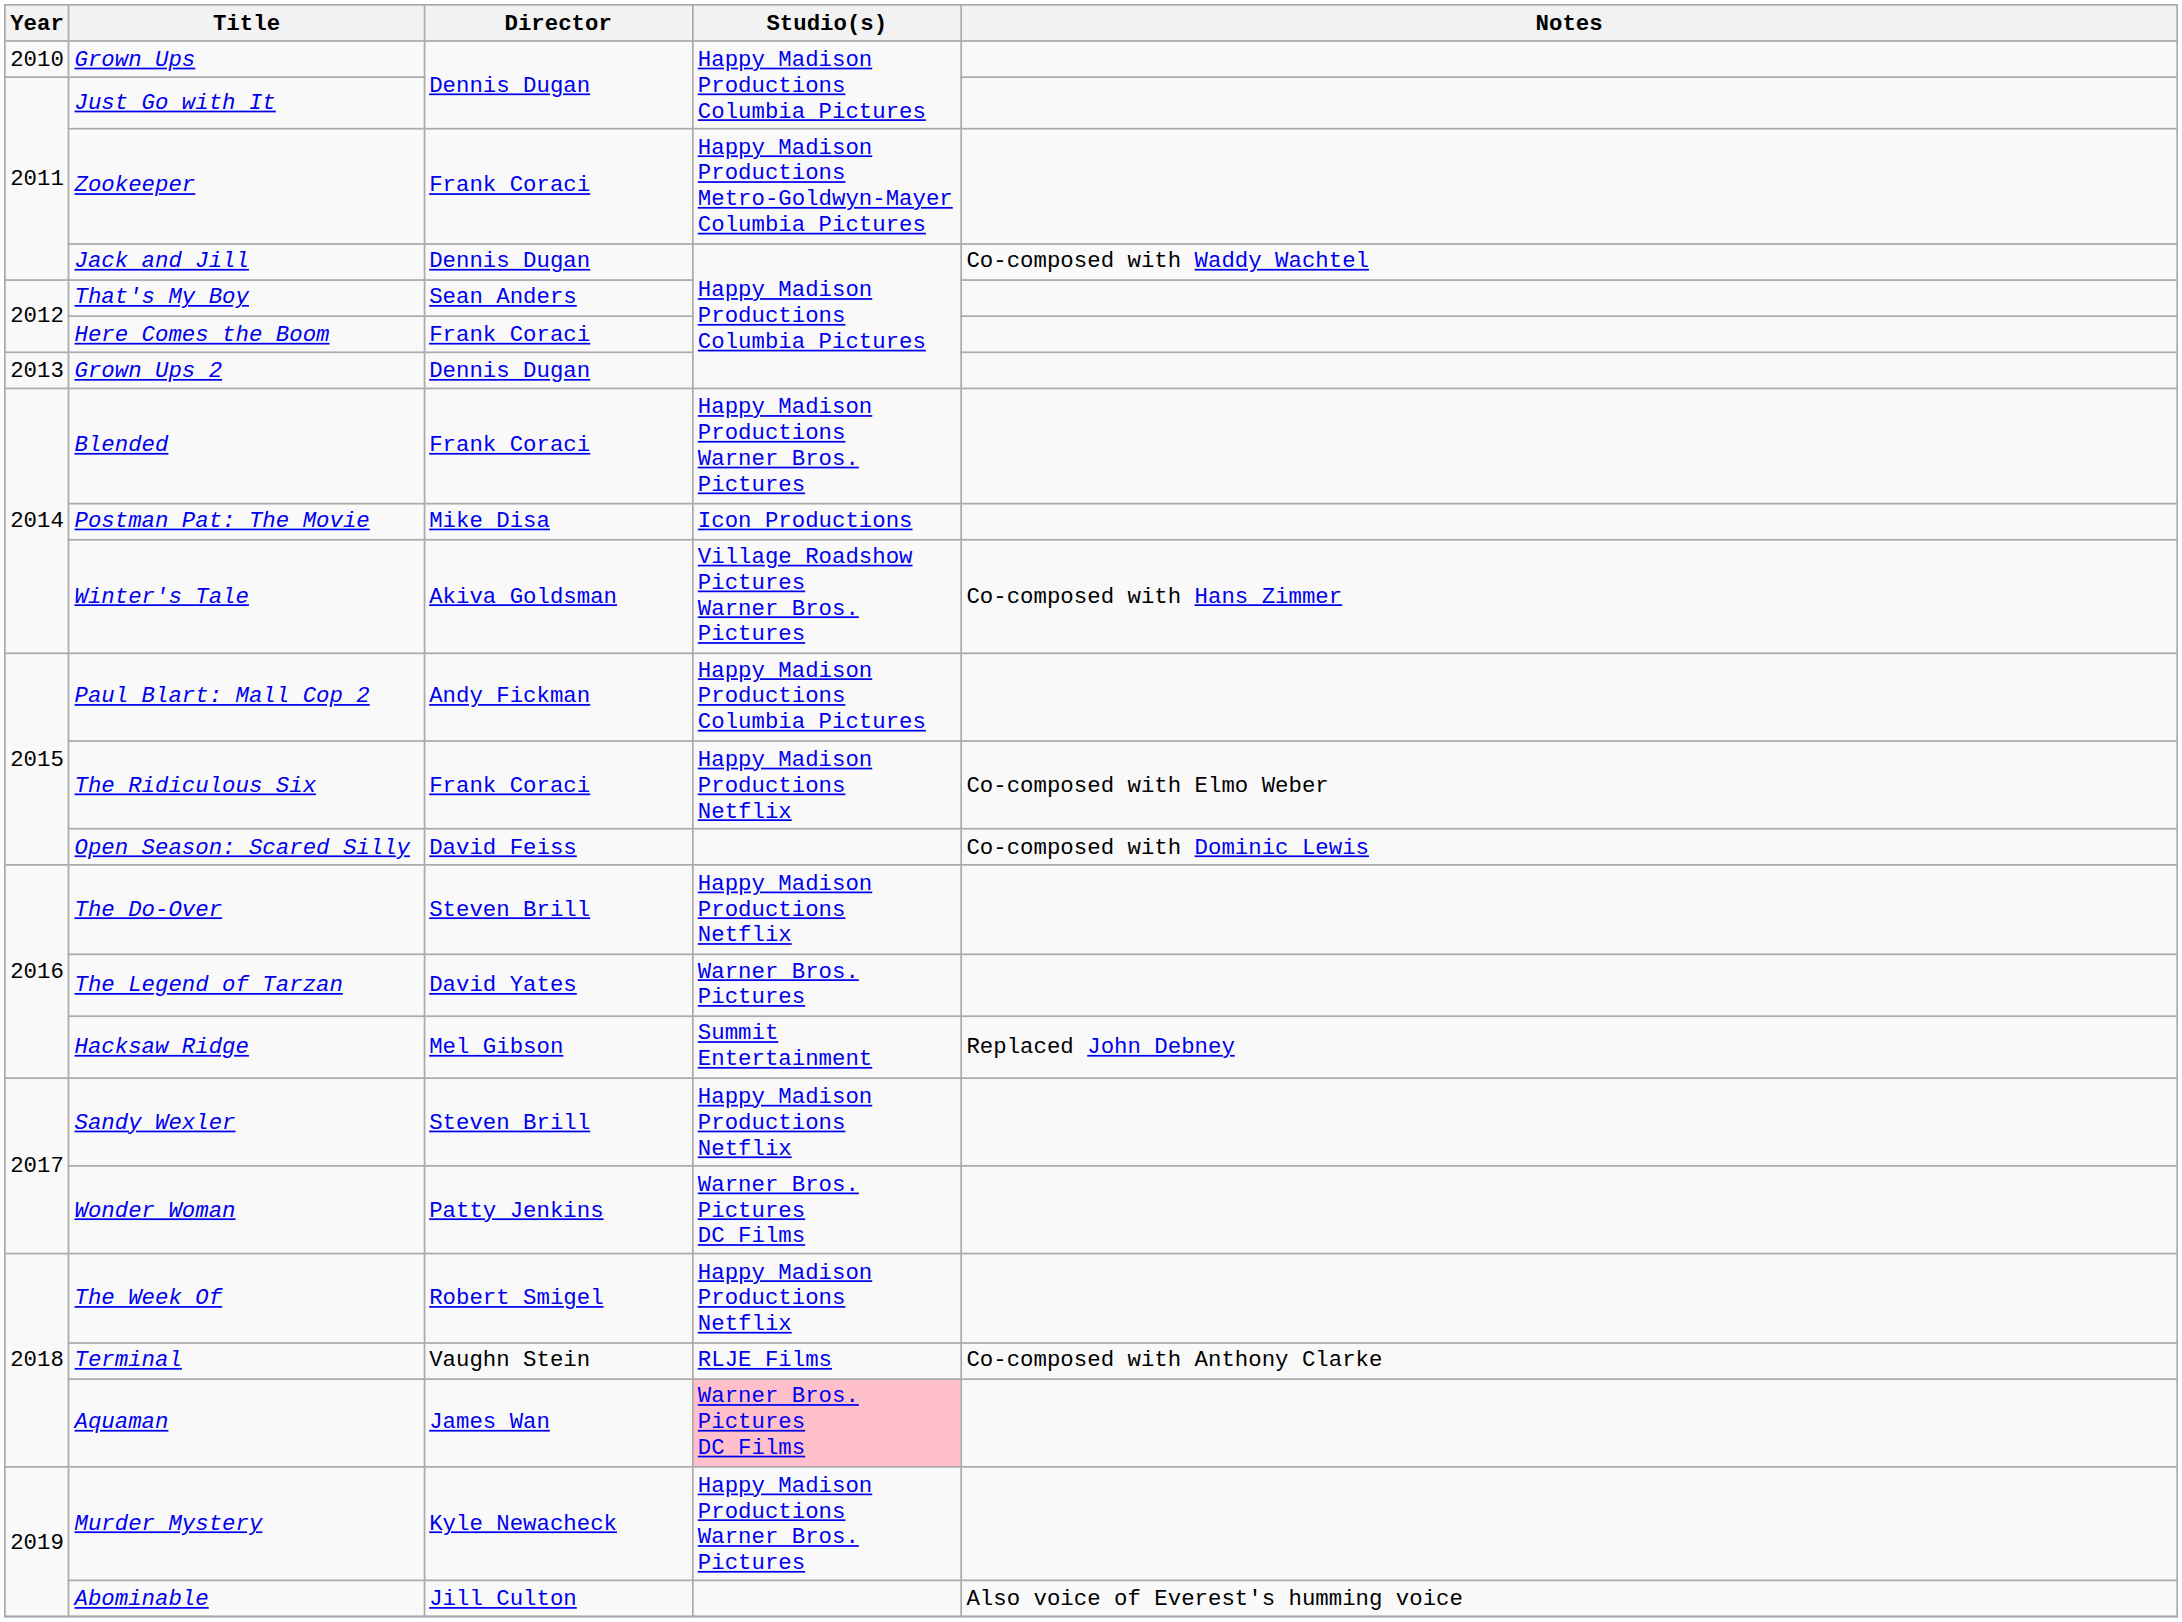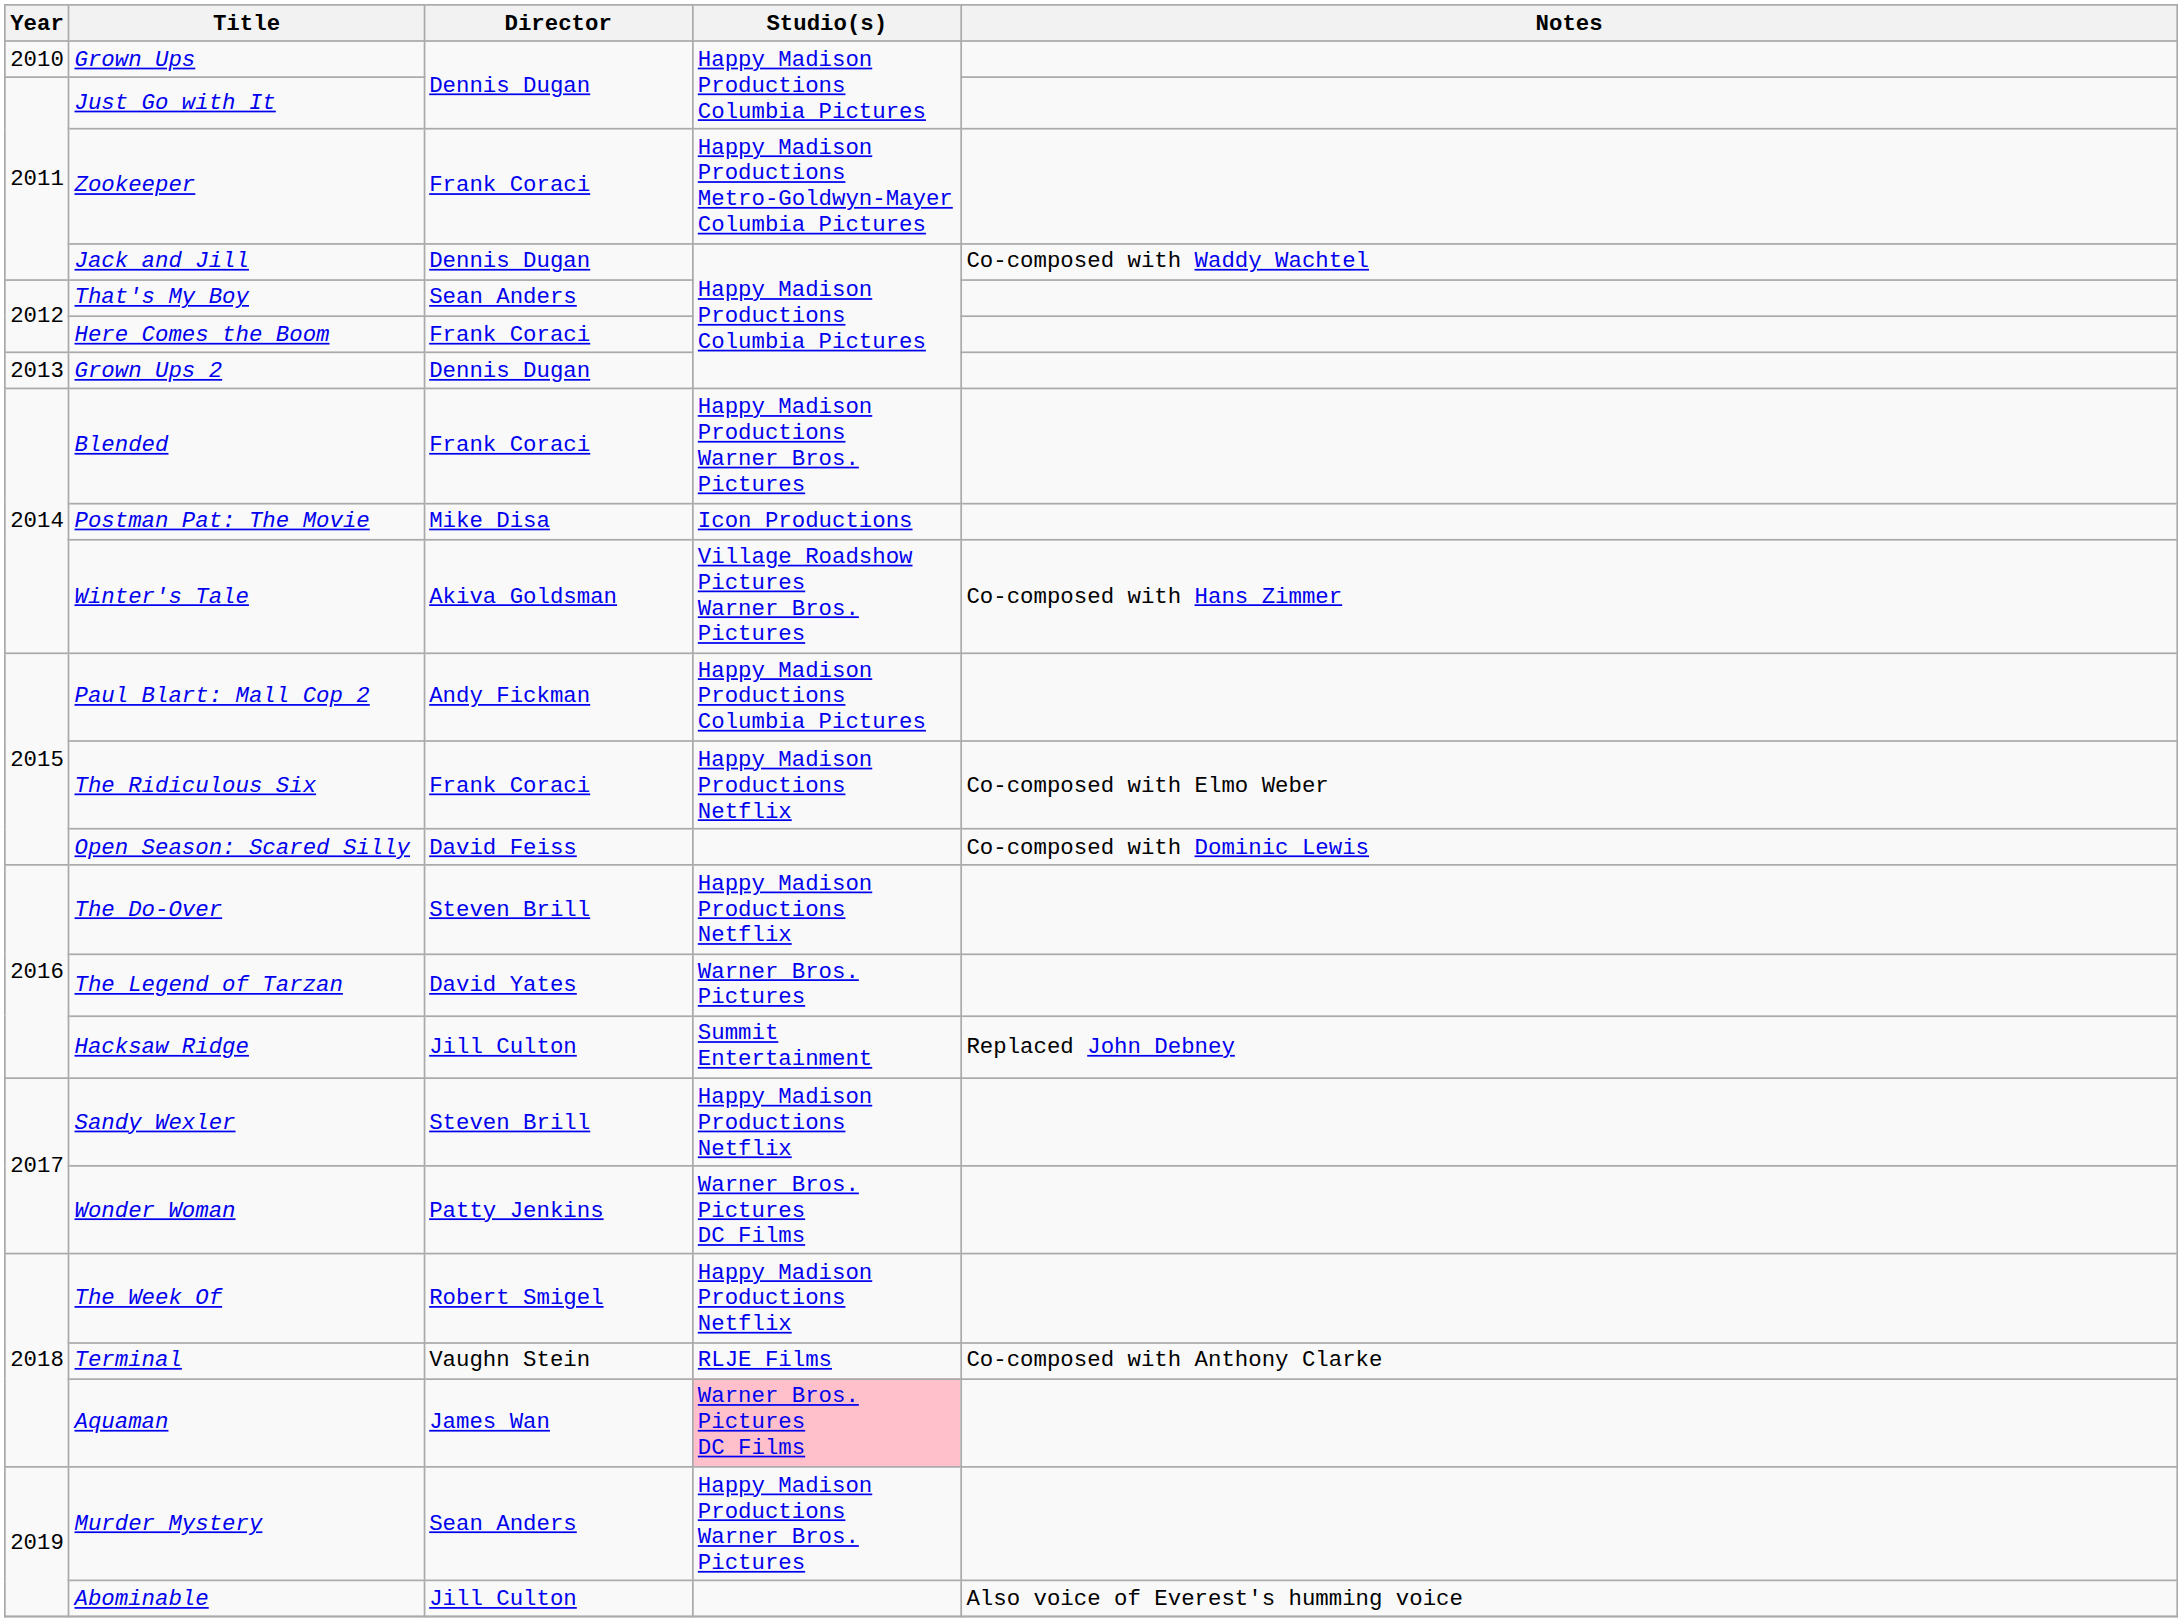Hacksaw Ridge | Director: Mel Gibson -> Jill Culton
Murder Mystery | Director: Kyle Newacheck -> Sean Anders
